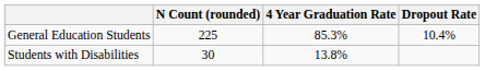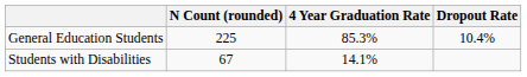Students with Disabilities | N Count (rounded): 30 -> 67
Students with Disabilities | 4 Year Graduation Rate: 13.8% -> 14.1%
